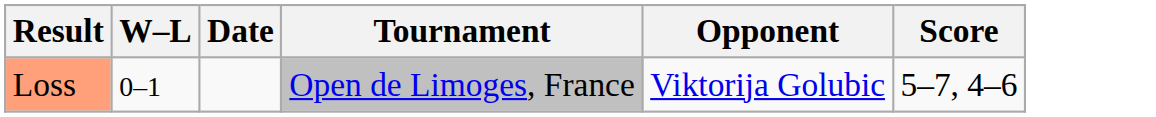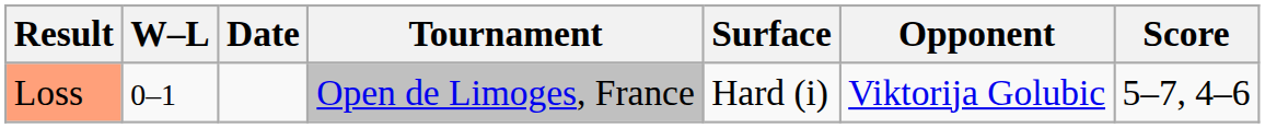+ column: Surface | Hard (i)
